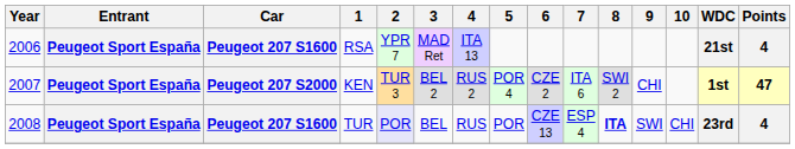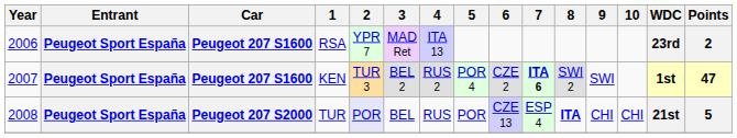RSA | WDC: 21st -> 23rd
RSA | Points: 4 -> 2
KEN | Car: Peugeot 207 S2000 -> Peugeot 207 S1600
KEN | 7: normal -> bold
KEN | 9: CHI -> SWI
TUR | Car: Peugeot 207 S1600 -> Peugeot 207 S2000
TUR | 9: SWI -> CHI
TUR | WDC: 23rd -> 21st
TUR | Points: 4 -> 5
